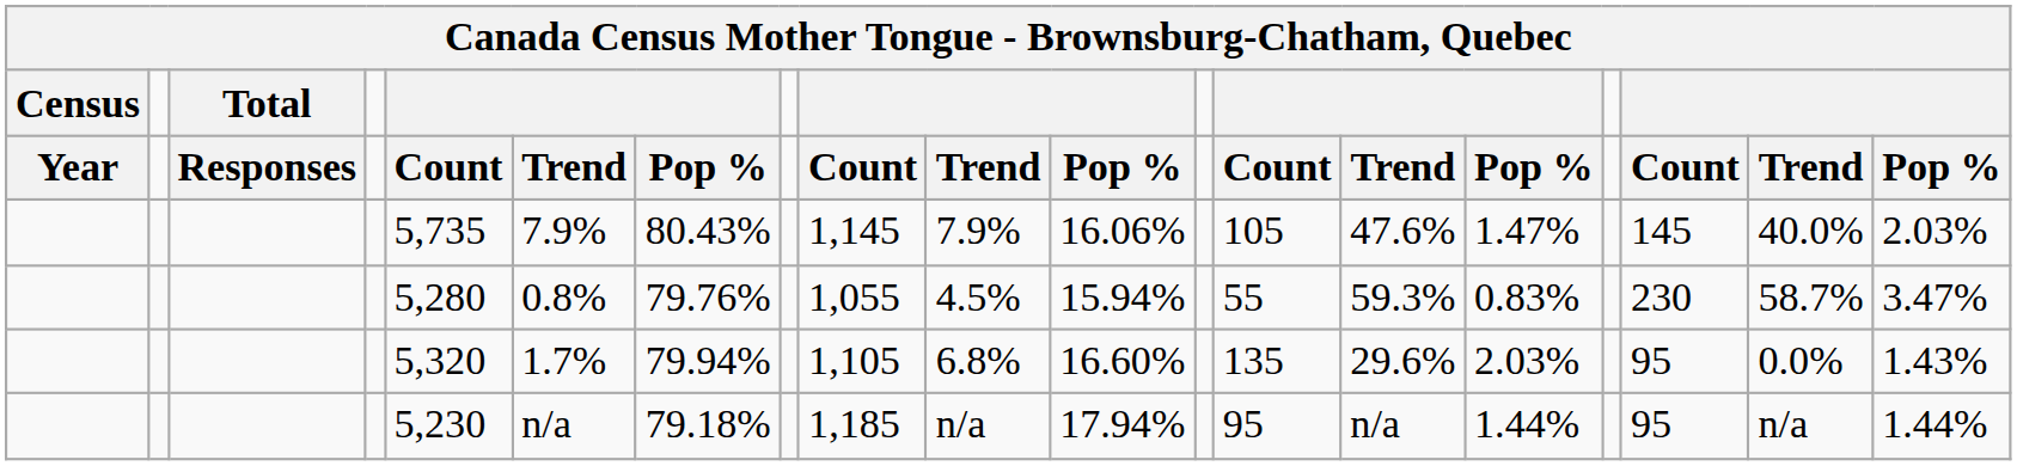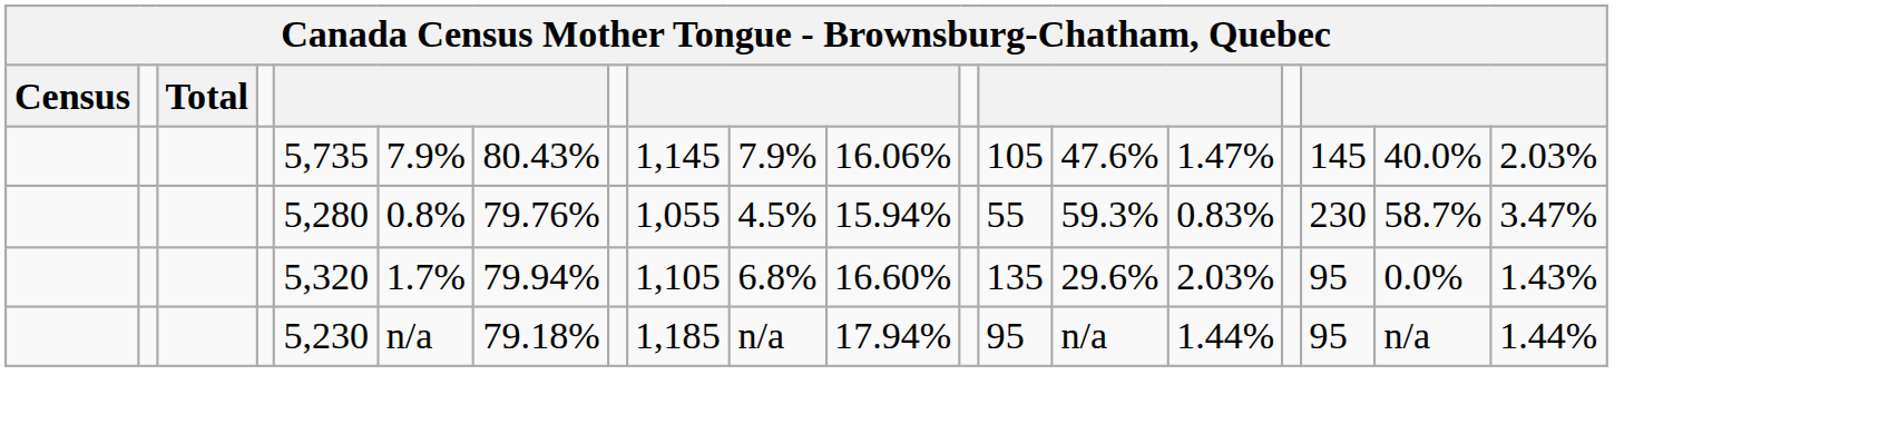- row: Year | Responses | Count | Trend | Pop % | Count | Trend | Pop % | Count | Trend | Pop % | Count | Trend | Pop %
